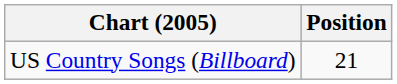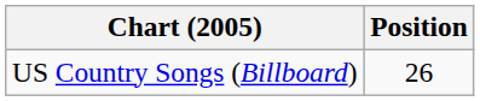US Country Songs (Billboard) | Position: 21 -> 26
